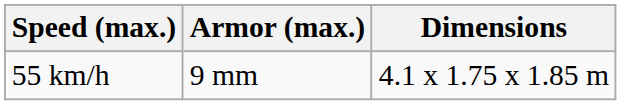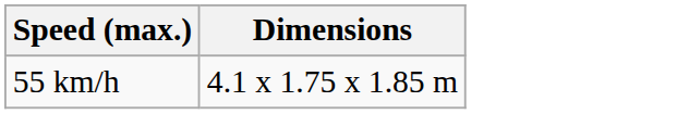- column: Armor (max.) | 9 mm
